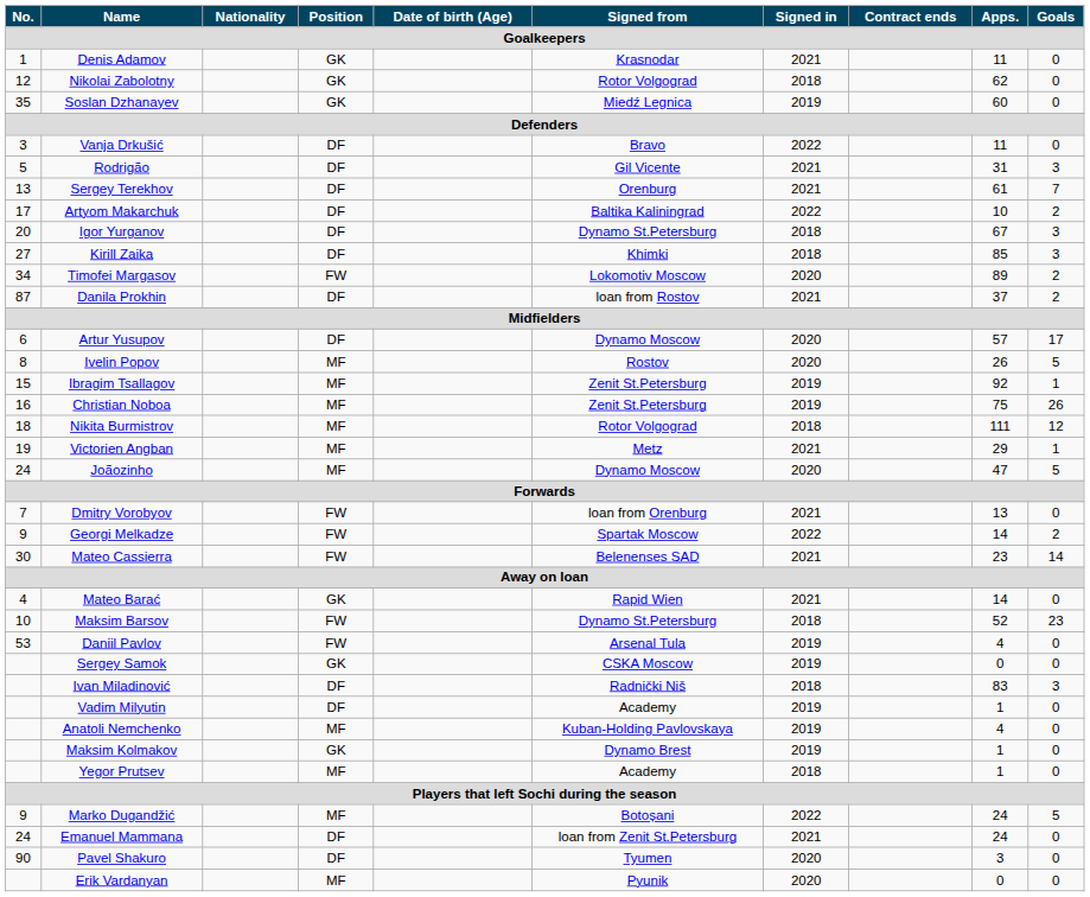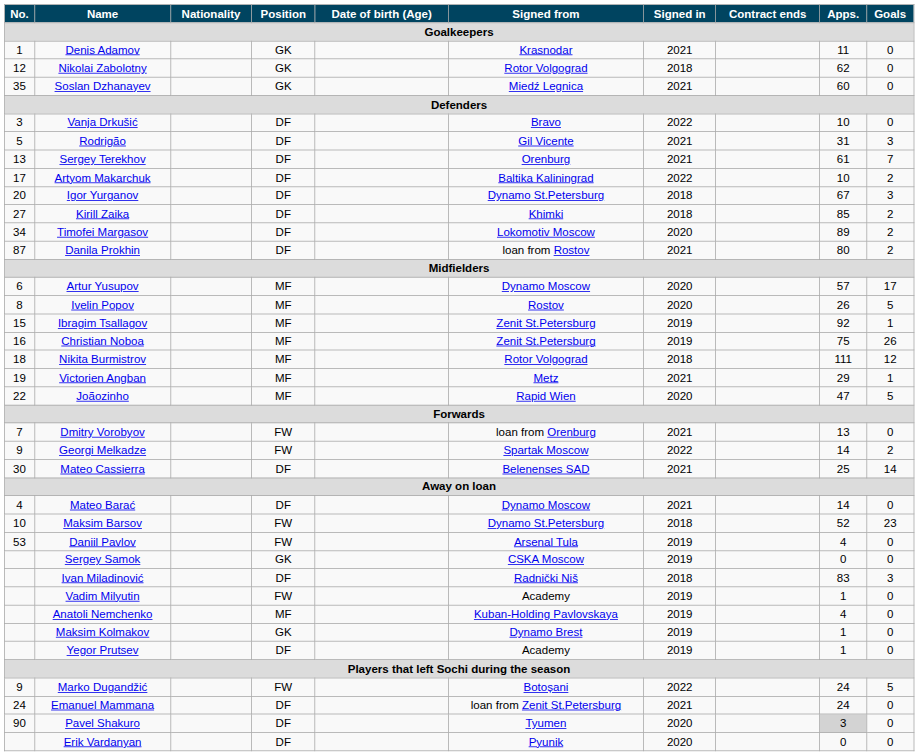Soslan Dzhanayev | Signed in: 2019 -> 2021
Vanja Drkušić | Apps.: 11 -> 10
Kirill Zaika | Goals: 3 -> 2
Timofei Margasov | Position: FW -> DF
Danila Prokhin | Apps.: 37 -> 80
Artur Yusupov | Position: DF -> MF
Joãozinho | No.: 24 -> 22
Joãozinho | Signed from: Dynamo Moscow -> Rapid Wien
Mateo Cassierra | Position: FW -> DF
Mateo Cassierra | Apps.: 23 -> 25
Mateo Barać | Position: GK -> DF
Mateo Barać | Signed from: Rapid Wien -> Dynamo Moscow
Vadim Milyutin | Position: DF -> FW
Yegor Prutsev | Position: MF -> DF
Yegor Prutsev | Signed in: 2018 -> 2019
Marko Dugandžić | Position: MF -> FW
Pavel Shakuro | Apps.: no background -> lightgrey background
Erik Vardanyan | Position: MF -> DF
